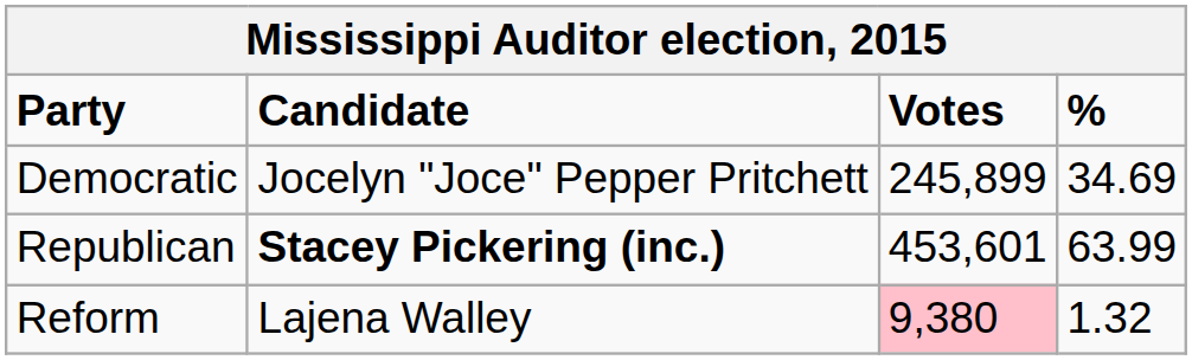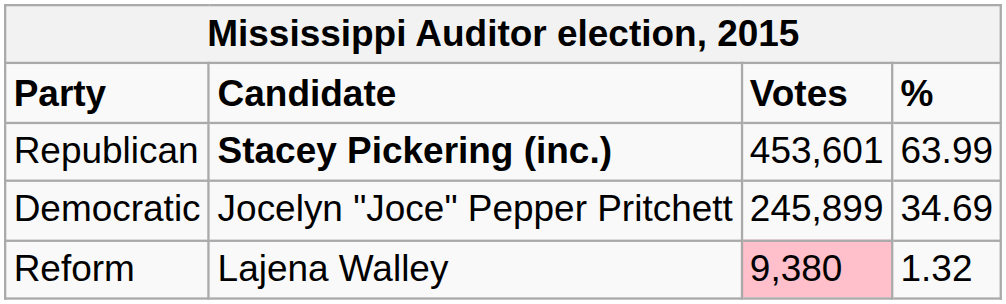rows swapped: Republican <-> Democratic
